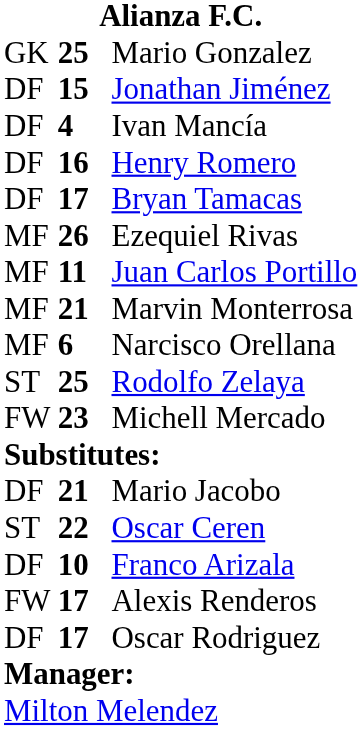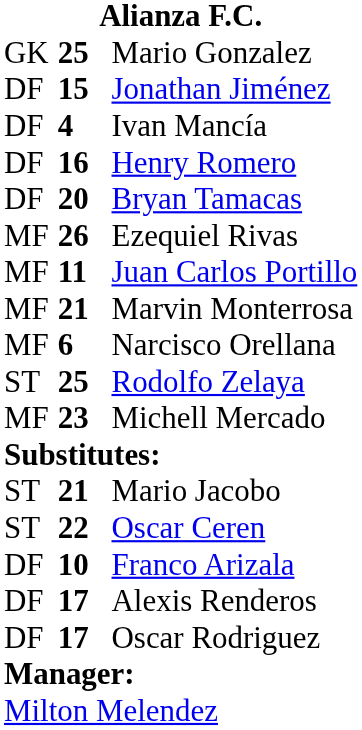Bryan Tamacas | column 2: 17 -> 20
Michell Mercado | column 1: FW -> MF
Mario Jacobo | column 1: DF -> ST
Alexis Renderos | column 1: FW -> DF
